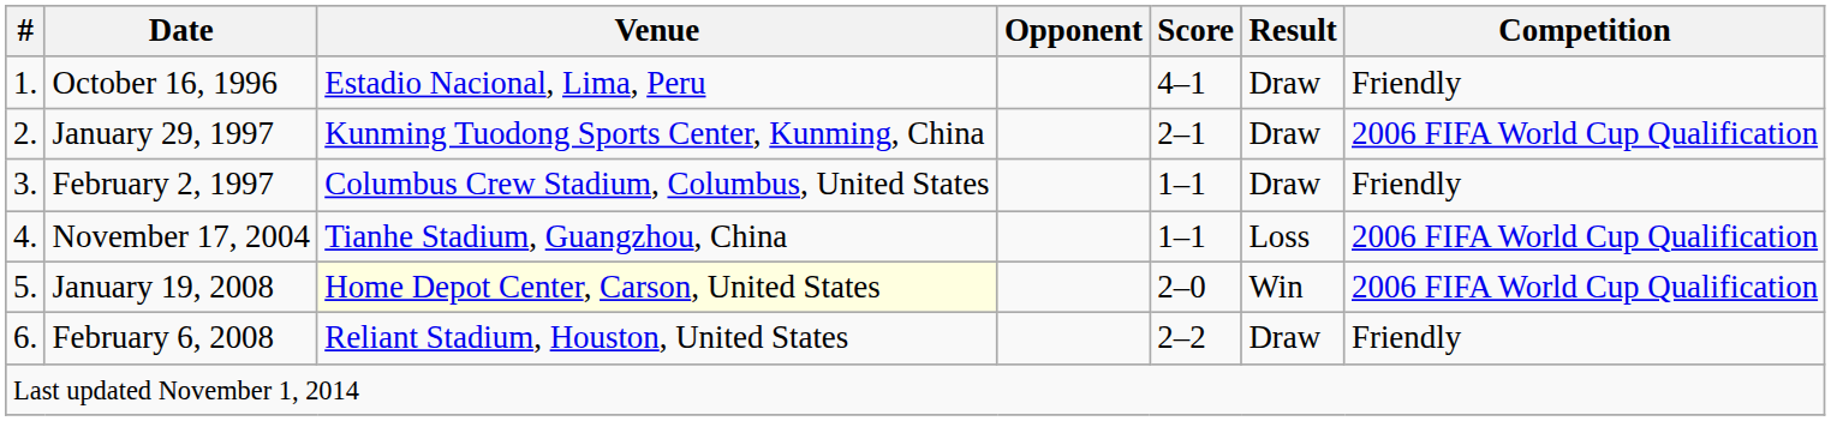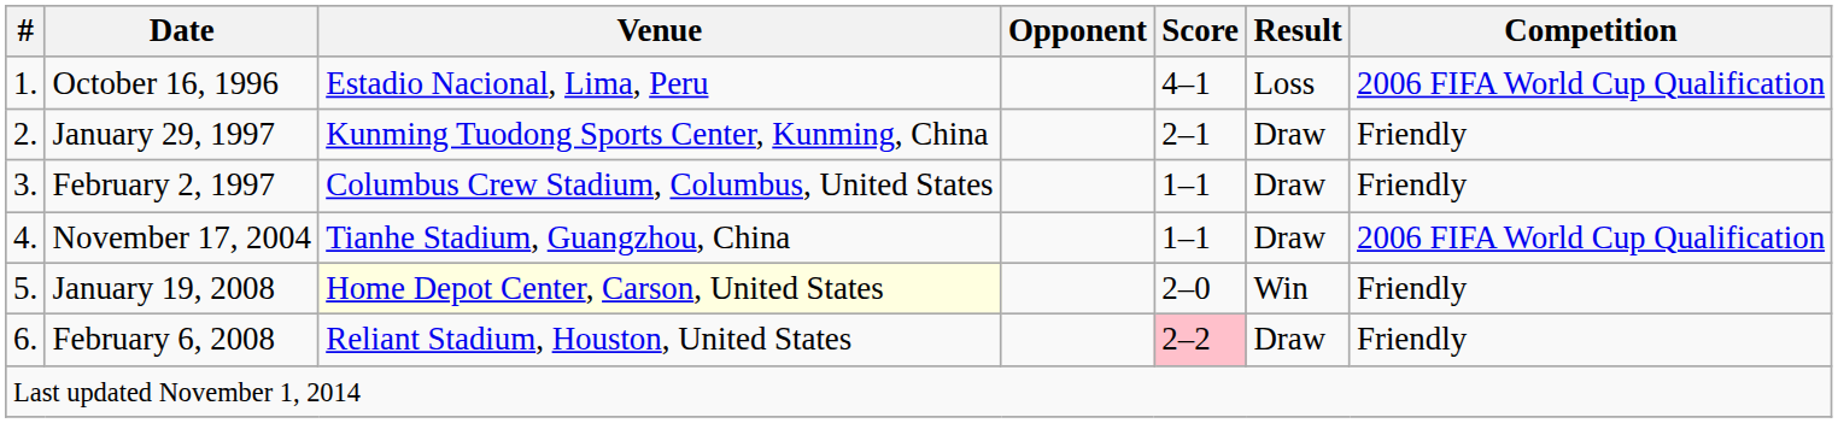October 16, 1996 | Result: Draw -> Loss
October 16, 1996 | Competition: Friendly -> 2006 FIFA World Cup Qualification
January 29, 1997 | Competition: 2006 FIFA World Cup Qualification -> Friendly
November 17, 2004 | Result: Loss -> Draw
January 19, 2008 | Competition: 2006 FIFA World Cup Qualification -> Friendly
February 6, 2008 | Score: no background -> pink background
